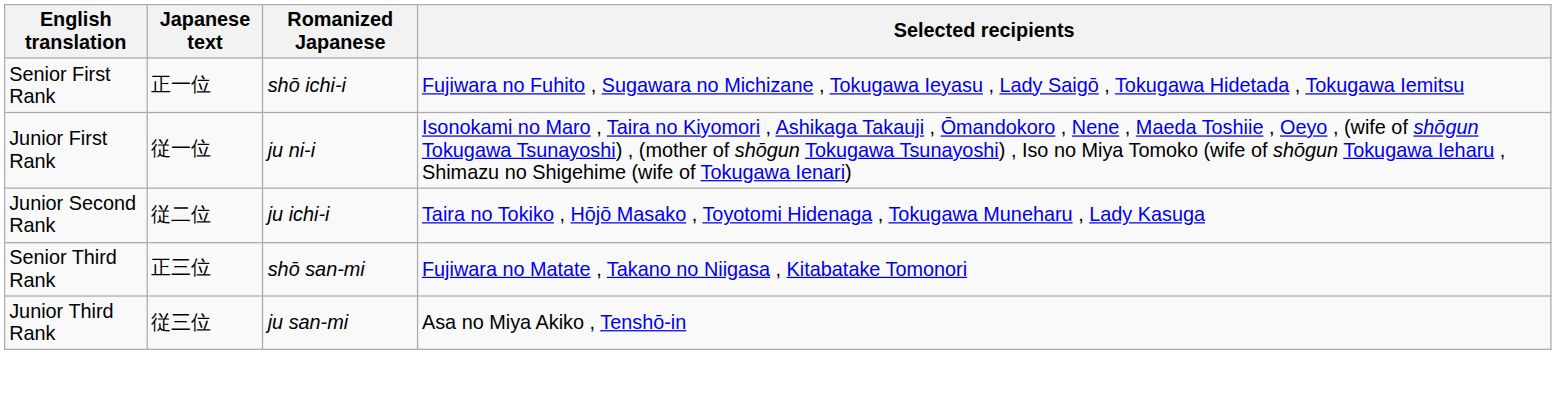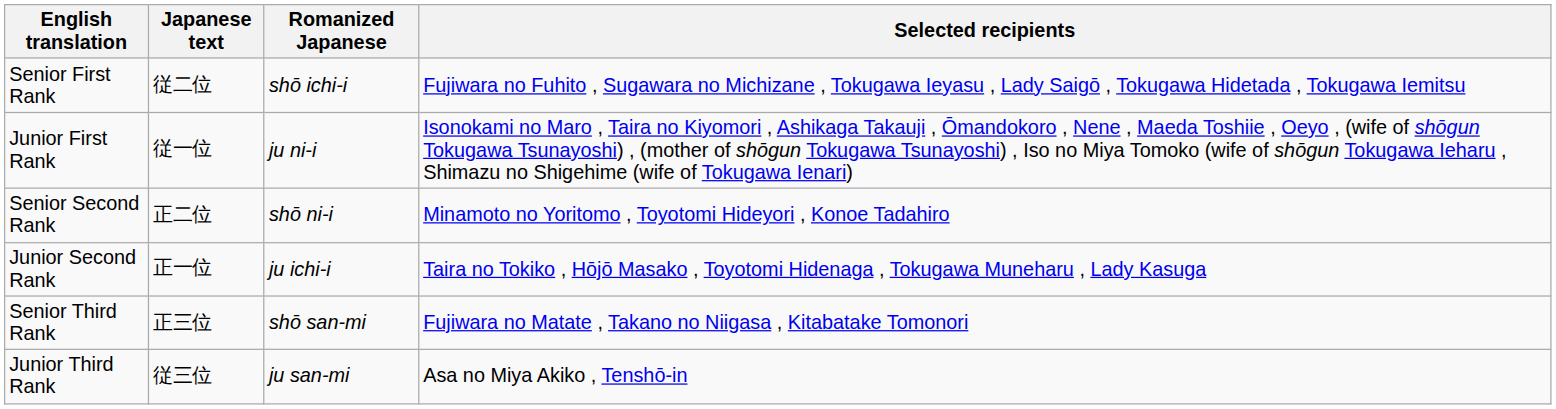Senior First Rank | Japanese text: 正一位 -> 従二位
+ row: Senior Second Rank | 正二位 | shō ni-i | Minamoto no Yoritomo , Toyotomi Hideyori , Konoe Tadahiro
Junior Second Rank | Japanese text: 従二位 -> 正一位
